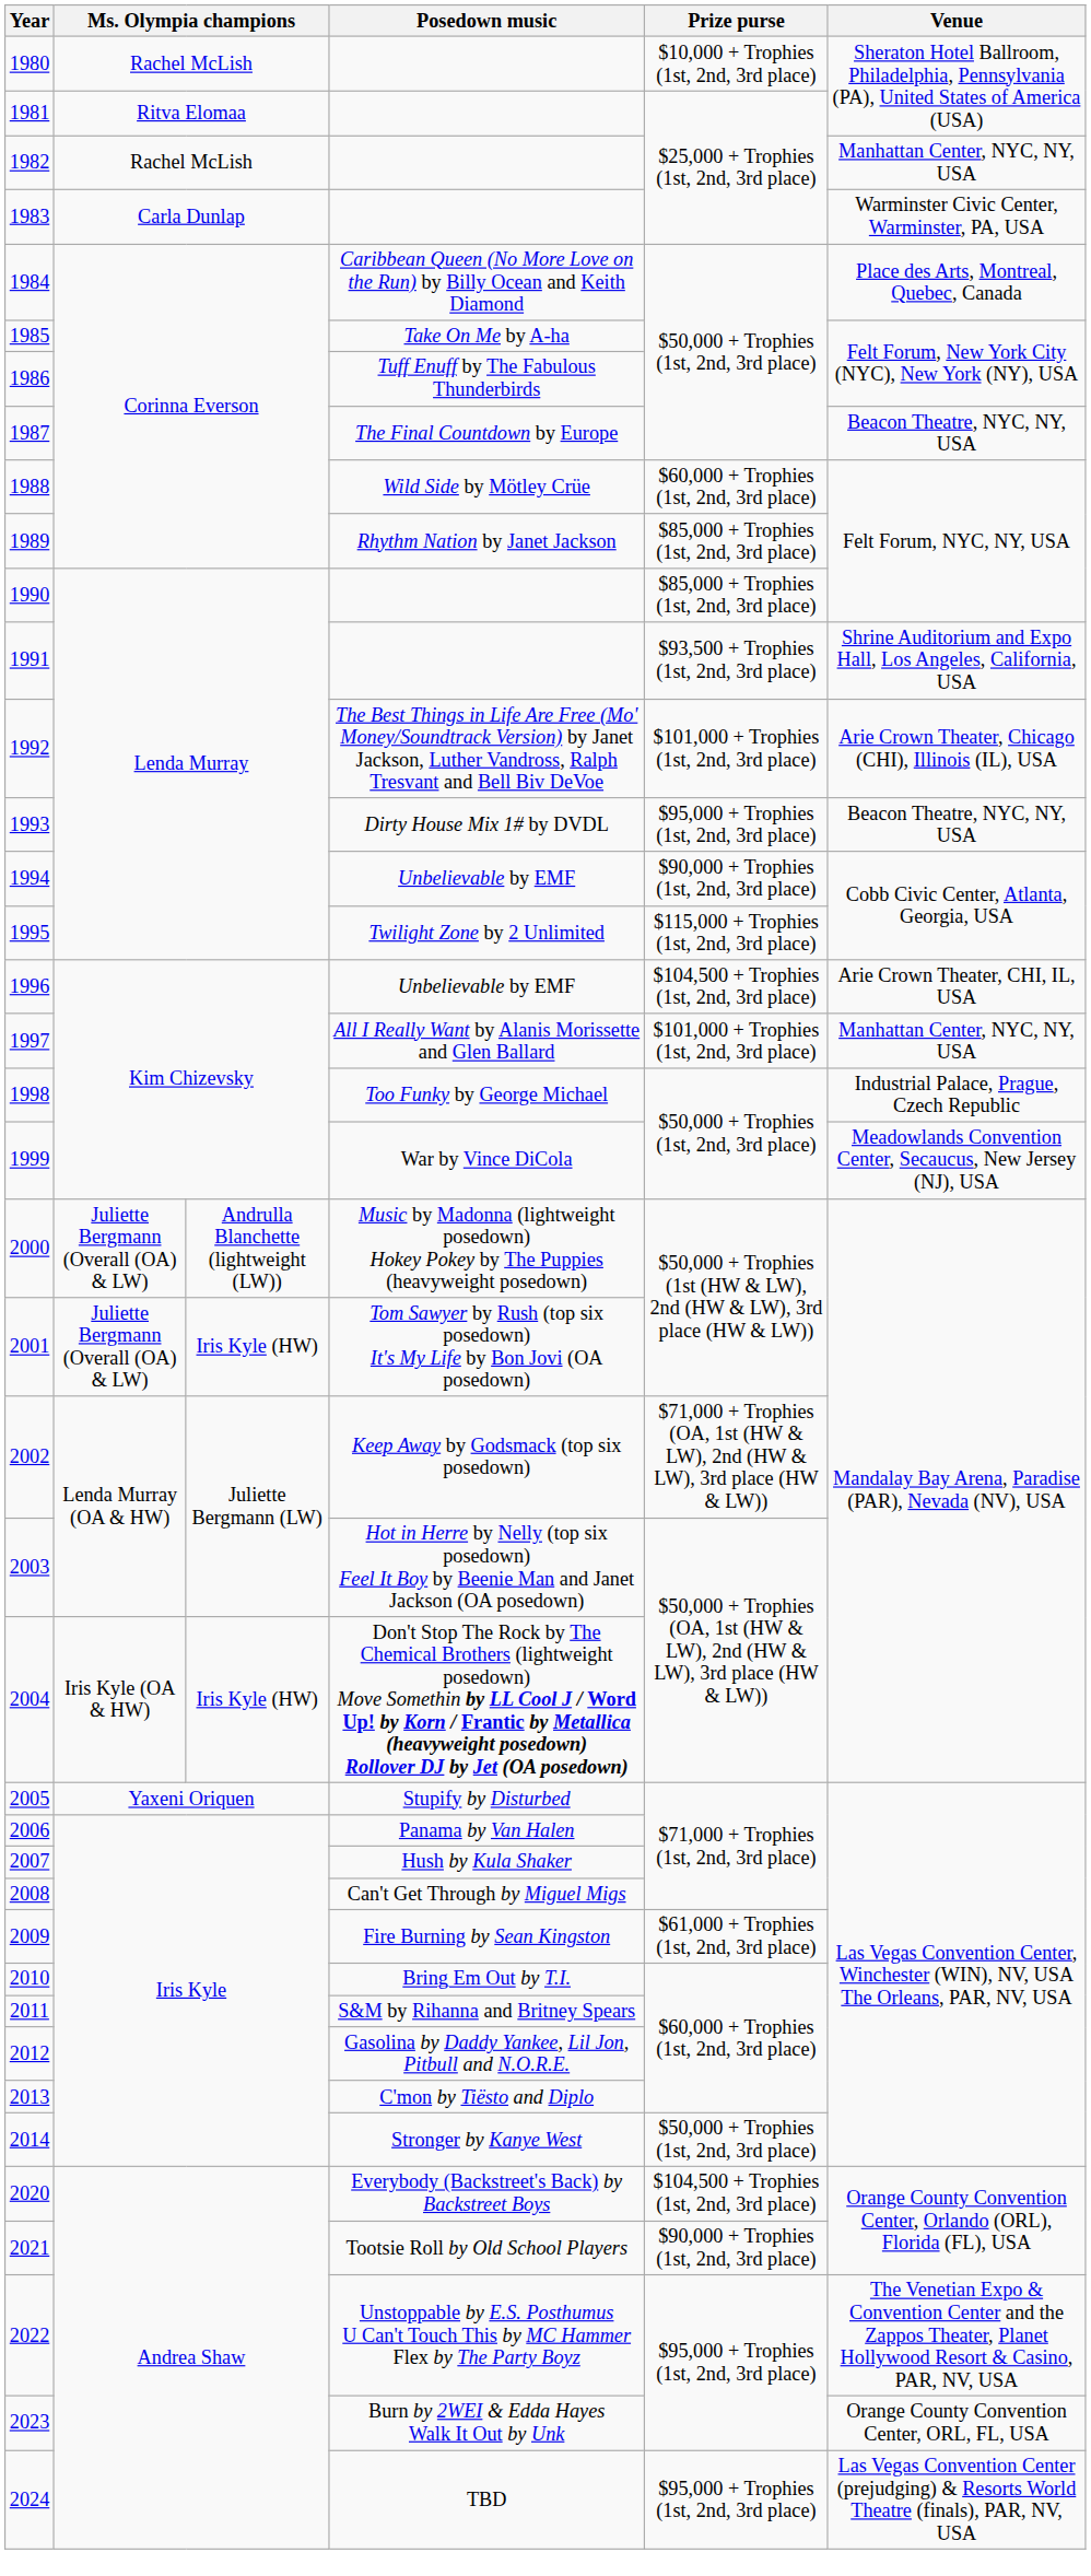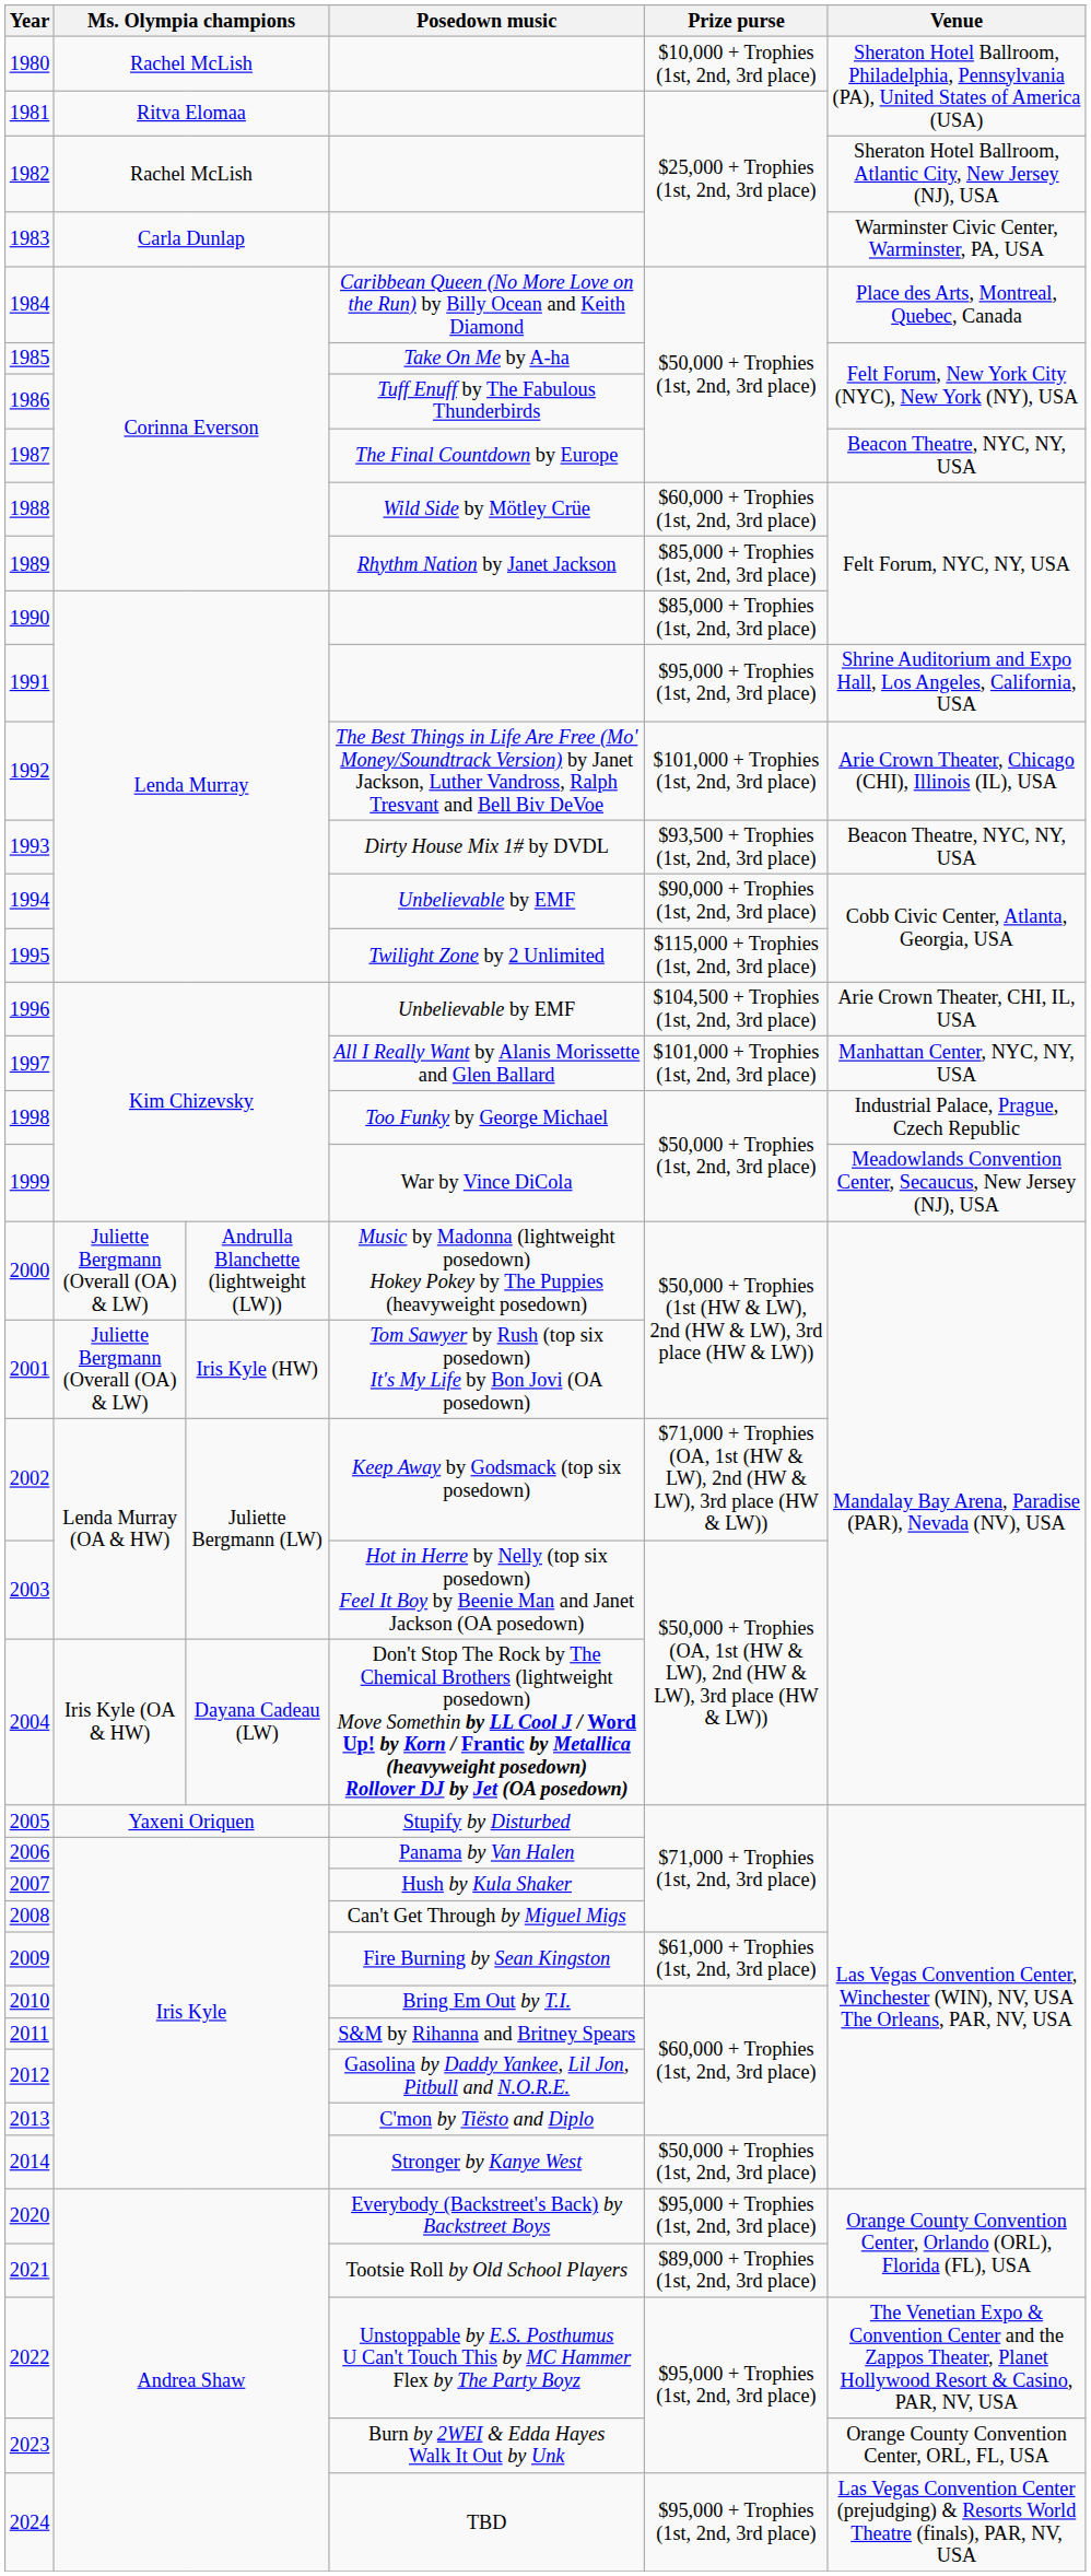1982 | Venue: Manhattan Center, NYC, NY, USA -> Sheraton Hotel Ballroom, Atlantic City, New Jersey (NJ), USA
1991 | Prize purse: $93,500 + Trophies (1st, 2nd, 3rd place) -> $95,000 + Trophies (1st, 2nd, 3rd place)
1993 | Prize purse: $95,000 + Trophies (1st, 2nd, 3rd place) -> $93,500 + Trophies (1st, 2nd, 3rd place)
2004 | column 3: Iris Kyle (HW) -> Dayana Cadeau (LW)
2020 | Prize purse: $104,500 + Trophies (1st, 2nd, 3rd place) -> $95,000 + Trophies (1st, 2nd, 3rd place)
2021 | Prize purse: $90,000 + Trophies (1st, 2nd, 3rd place) -> $89,000 + Trophies (1st, 2nd, 3rd place)
